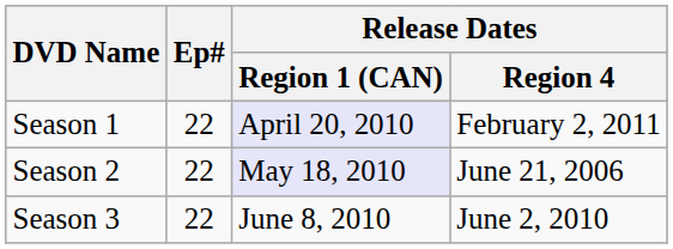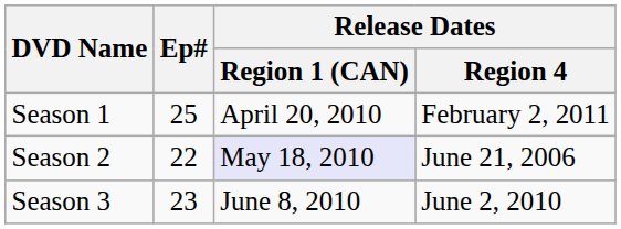Season 1 | Ep#: 22 -> 25
Season 1 | Release Dates / Region 1 (CAN): lavender background -> no background
Season 3 | Ep#: 22 -> 23
